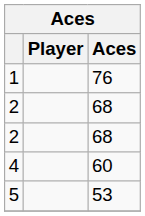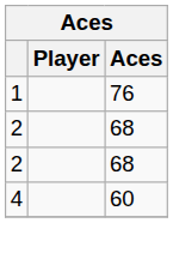- row: 5 | 53
